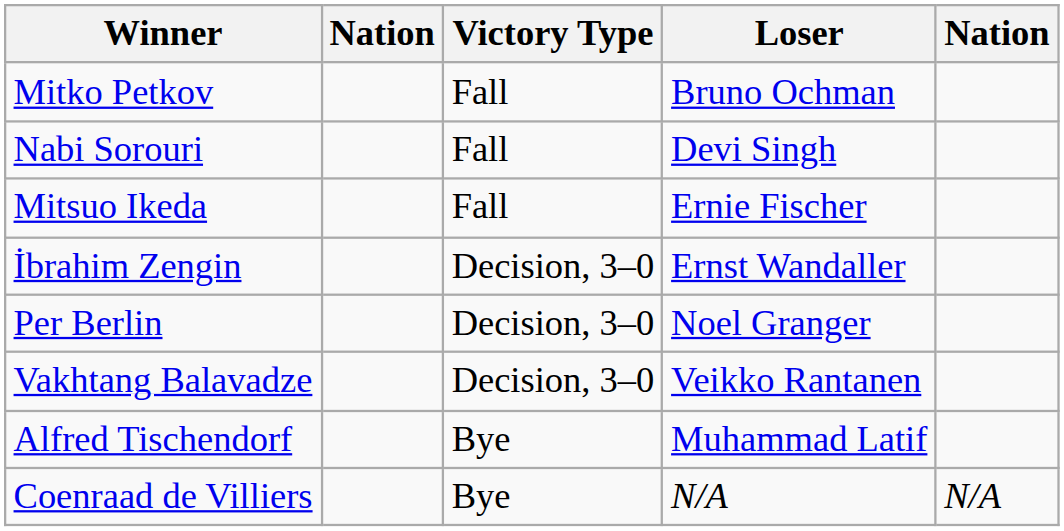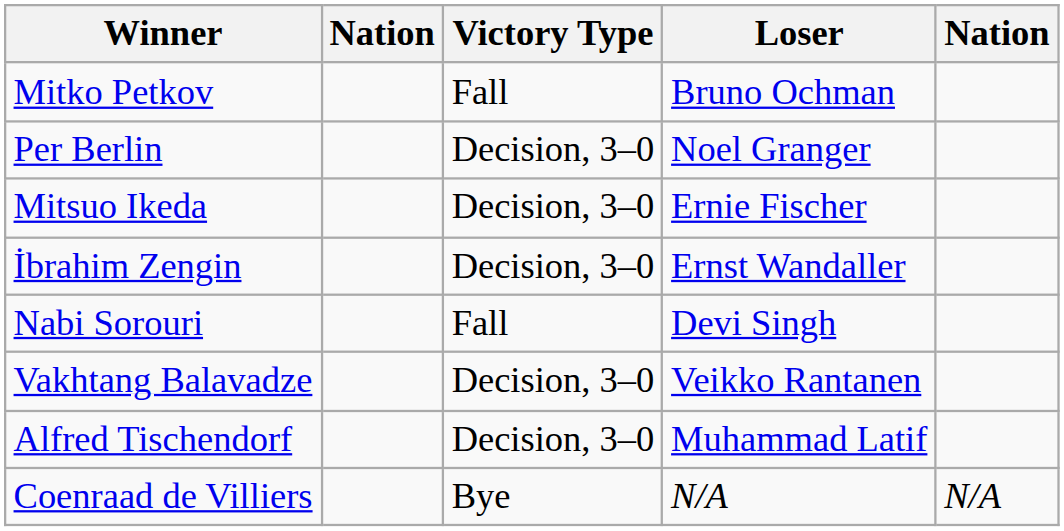rows swapped: Nabi Sorouri <-> Per Berlin
Mitsuo Ikeda | Victory Type: Fall -> Decision, 3–0
Alfred Tischendorf | Victory Type: Bye -> Decision, 3–0
